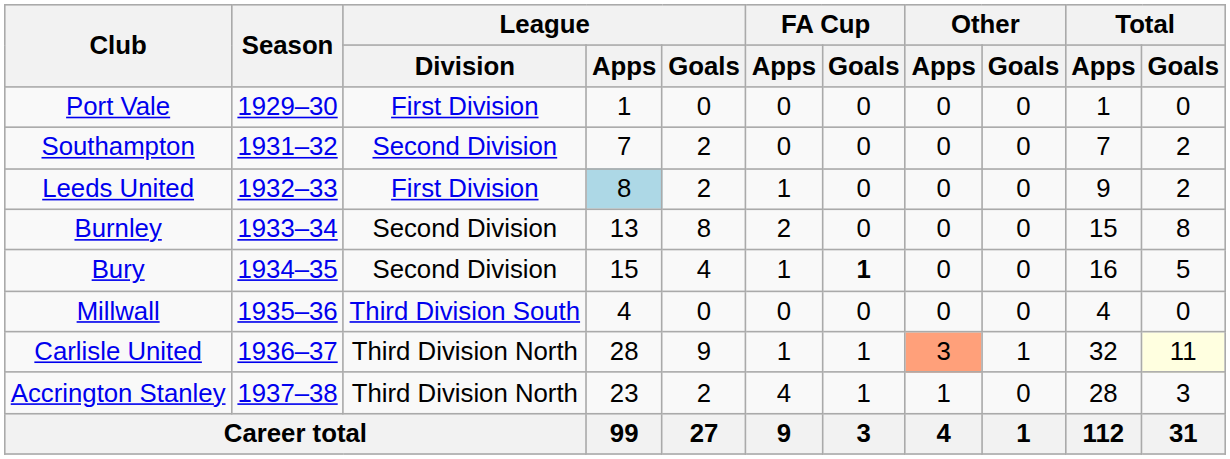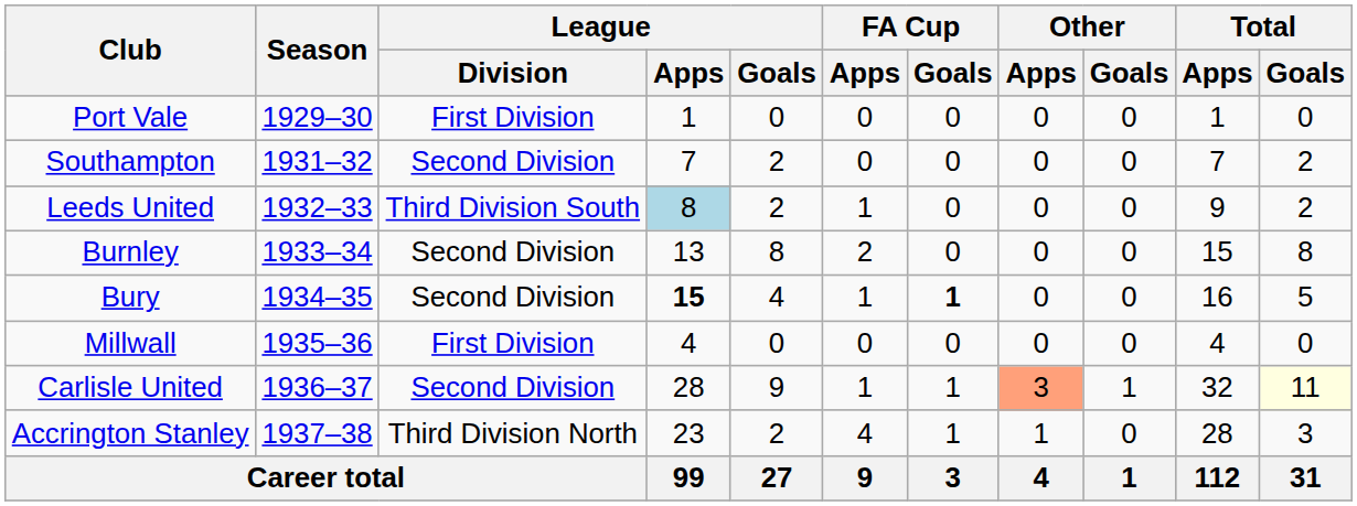Leeds United | League / Division: First Division -> Third Division South
Bury | League / Apps: normal -> bold
Millwall | League / Division: Third Division South -> First Division
Carlisle United | League / Division: Third Division North -> Second Division
